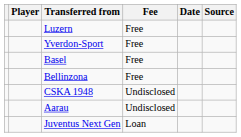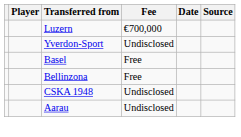Luzern | Fee: Free -> €700,000
Yverdon-Sport | Fee: Free -> Undisclosed
- row: Juventus Next Gen | Loan
